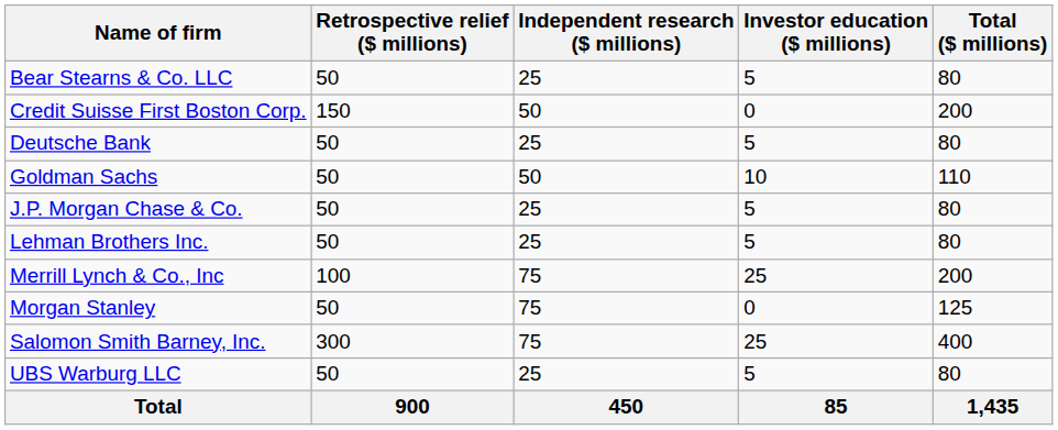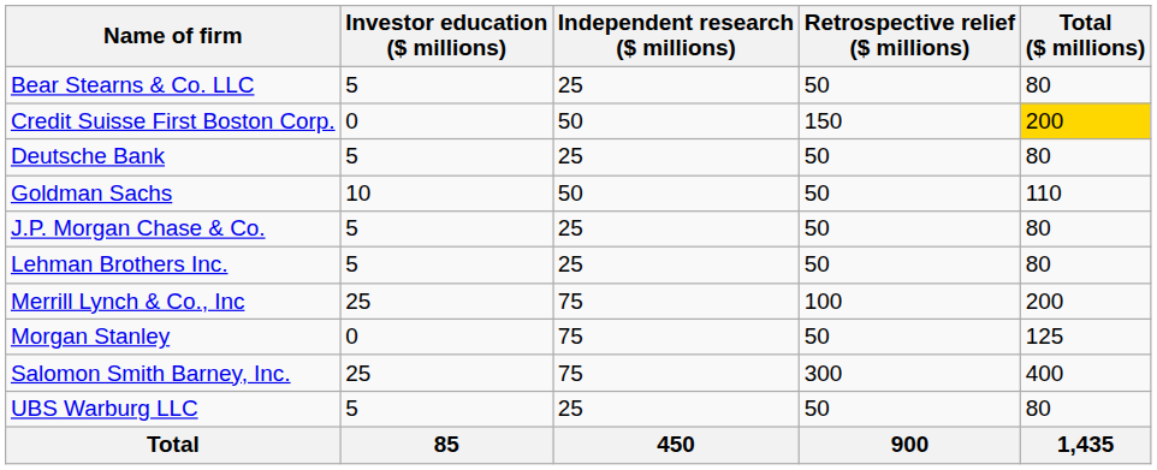columns swapped: Retrospective relief ($ millions) <-> Investor education ($ millions)
Credit Suisse First Boston Corp. | Total ($ millions): no background -> gold background
